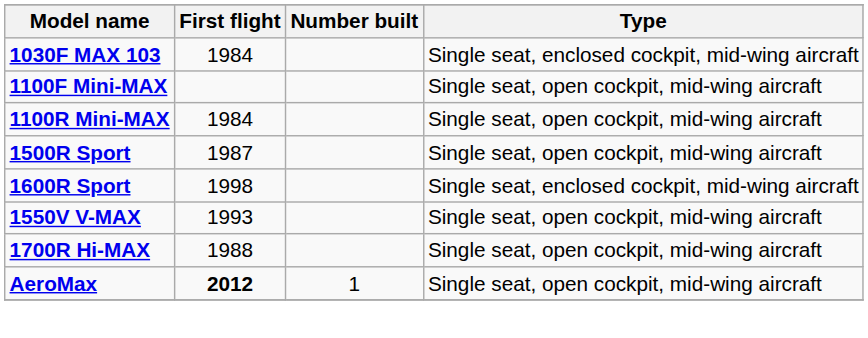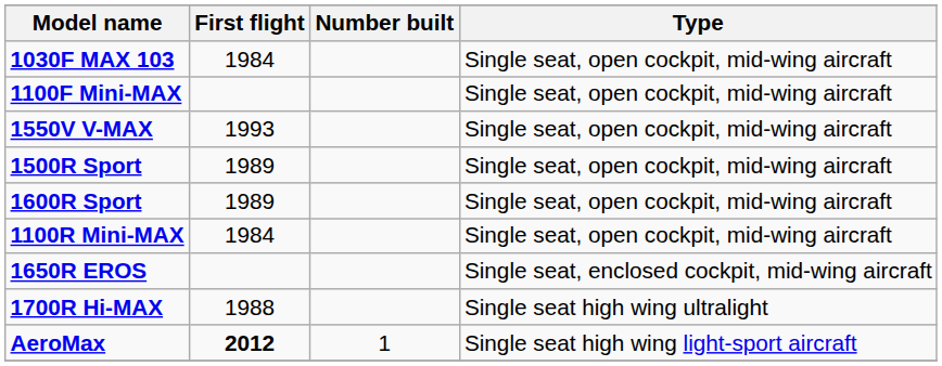1030F MAX 103 | Type: Single seat, enclosed cockpit, mid-wing aircraft -> Single seat, open cockpit, mid-wing aircraft
rows swapped: 1100R Mini-MAX <-> 1550V V-MAX
1500R Sport | First flight: 1987 -> 1989
1600R Sport | First flight: 1998 -> 1989
1600R Sport | Type: Single seat, enclosed cockpit, mid-wing aircraft -> Single seat, open cockpit, mid-wing aircraft
+ row: 1650R EROS | Single seat, enclosed cockpit, mid-wing aircraft
1700R Hi-MAX | Type: Single seat, open cockpit, mid-wing aircraft -> Single seat high wing ultralight
AeroMax | Type: Single seat, open cockpit, mid-wing aircraft -> Single seat high wing light-sport aircraft
